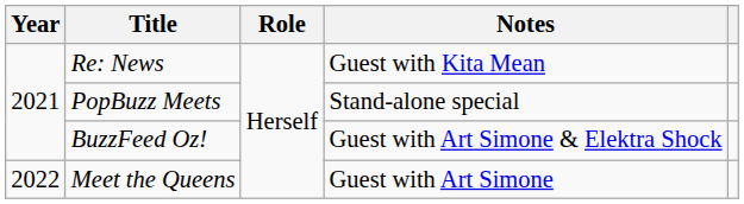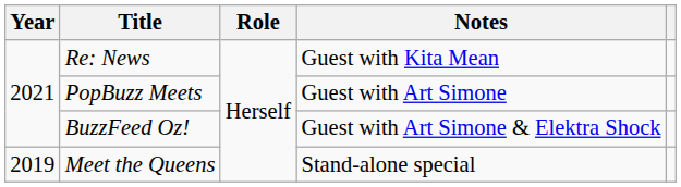PopBuzz Meets | Notes: Stand-alone special -> Guest with Art Simone
Meet the Queens | Year: 2022 -> 2019
Meet the Queens | Notes: Guest with Art Simone -> Stand-alone special
